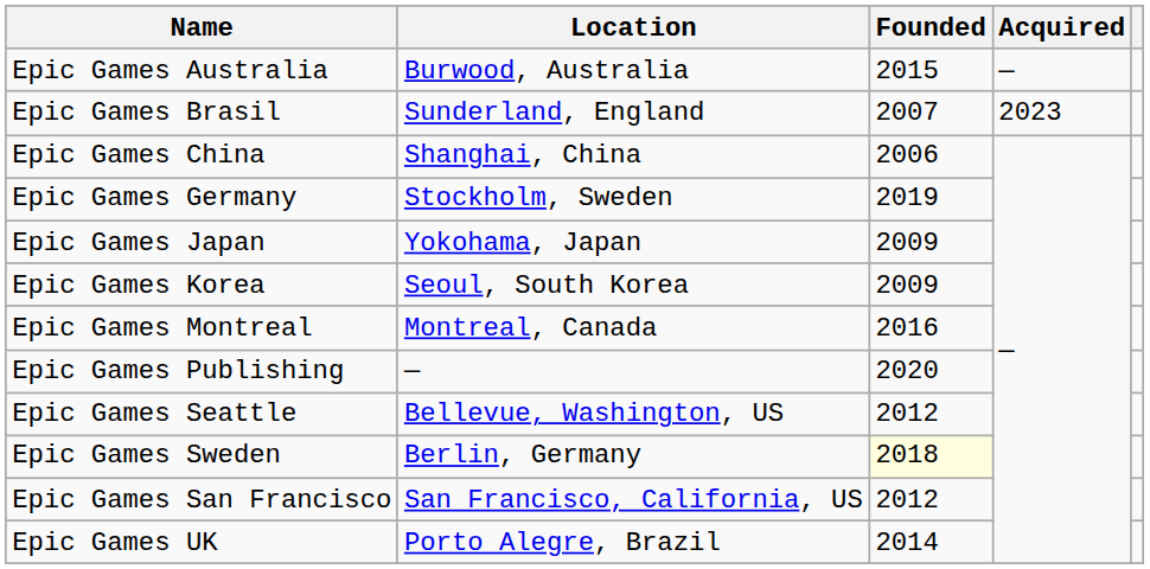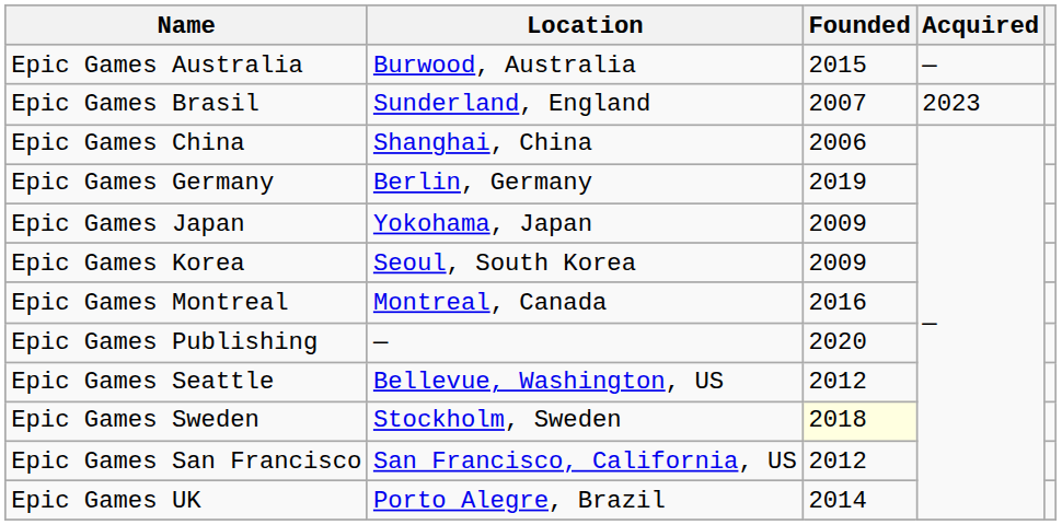Epic Games Germany | Location: Stockholm, Sweden -> Berlin, Germany
Epic Games Sweden | Location: Berlin, Germany -> Stockholm, Sweden
